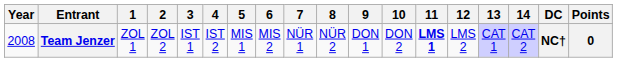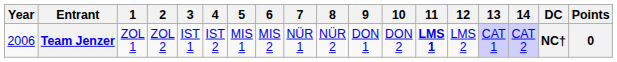Team Jenzer | Year: 2008 -> 2006
